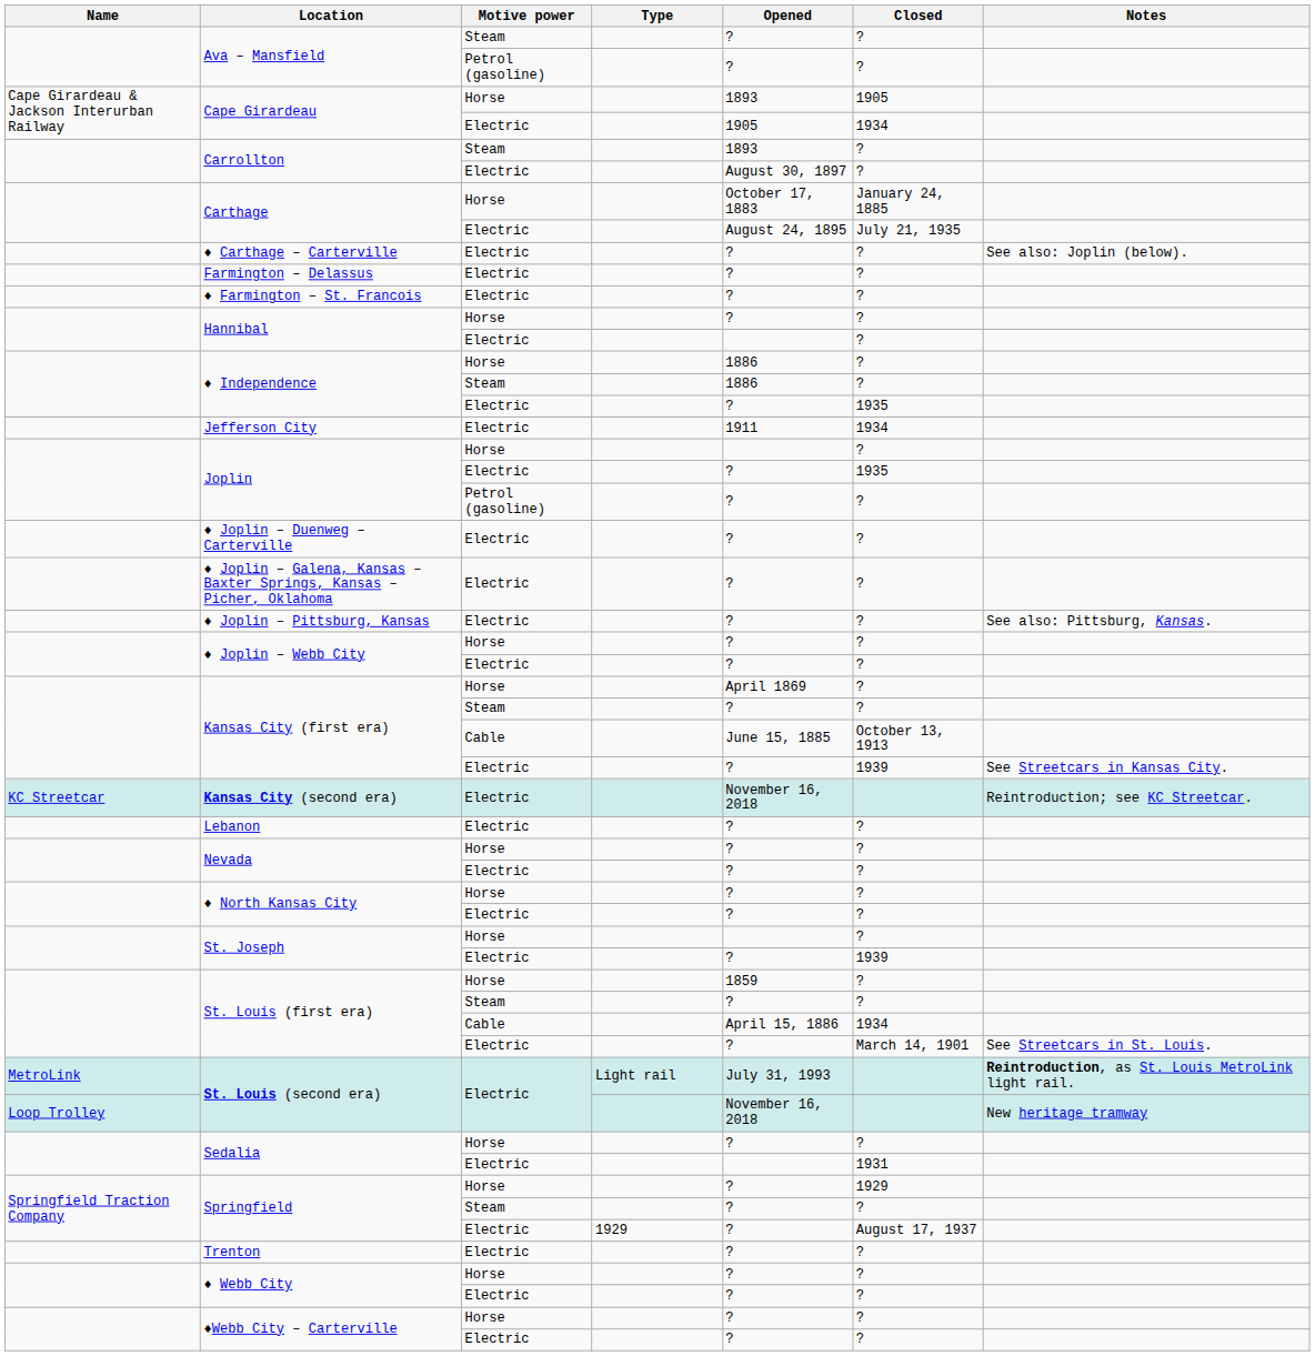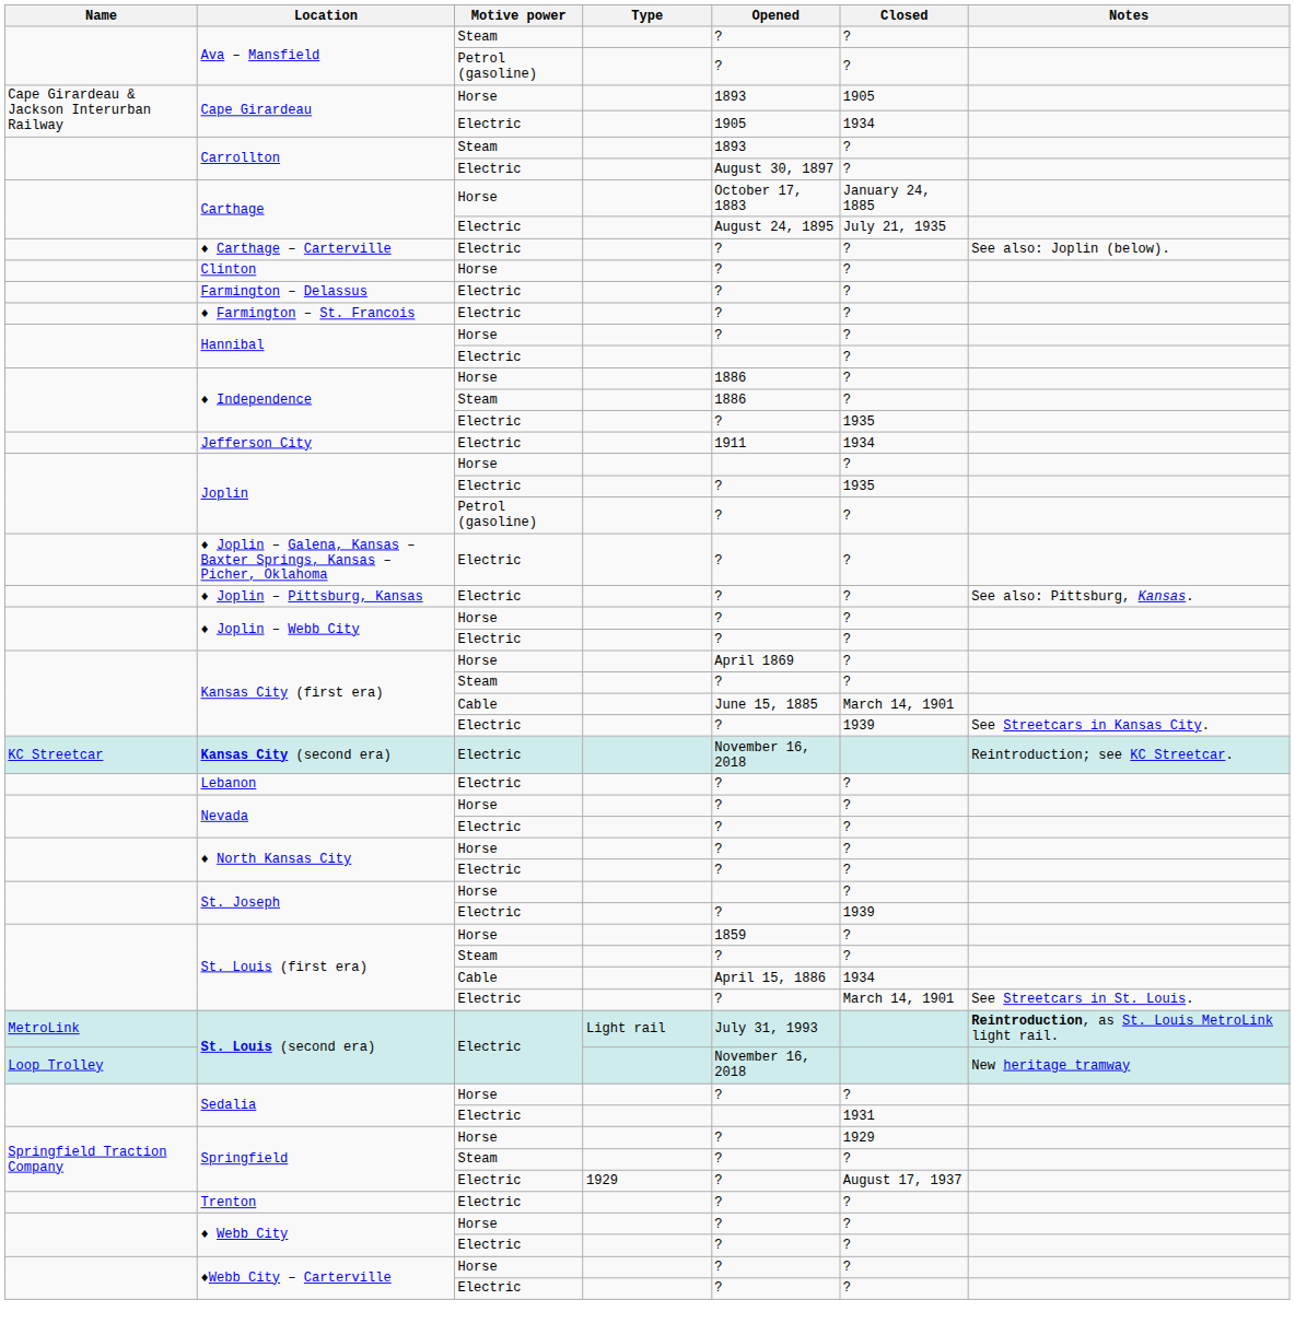+ row: Clinton | Horse | ? | ?
- row: ♦ Joplin – Duenweg – Carterville | Electric | ? | ?
Kansas City (first era) / Cable | Closed: October 13, 1913 -> March 14, 1901
